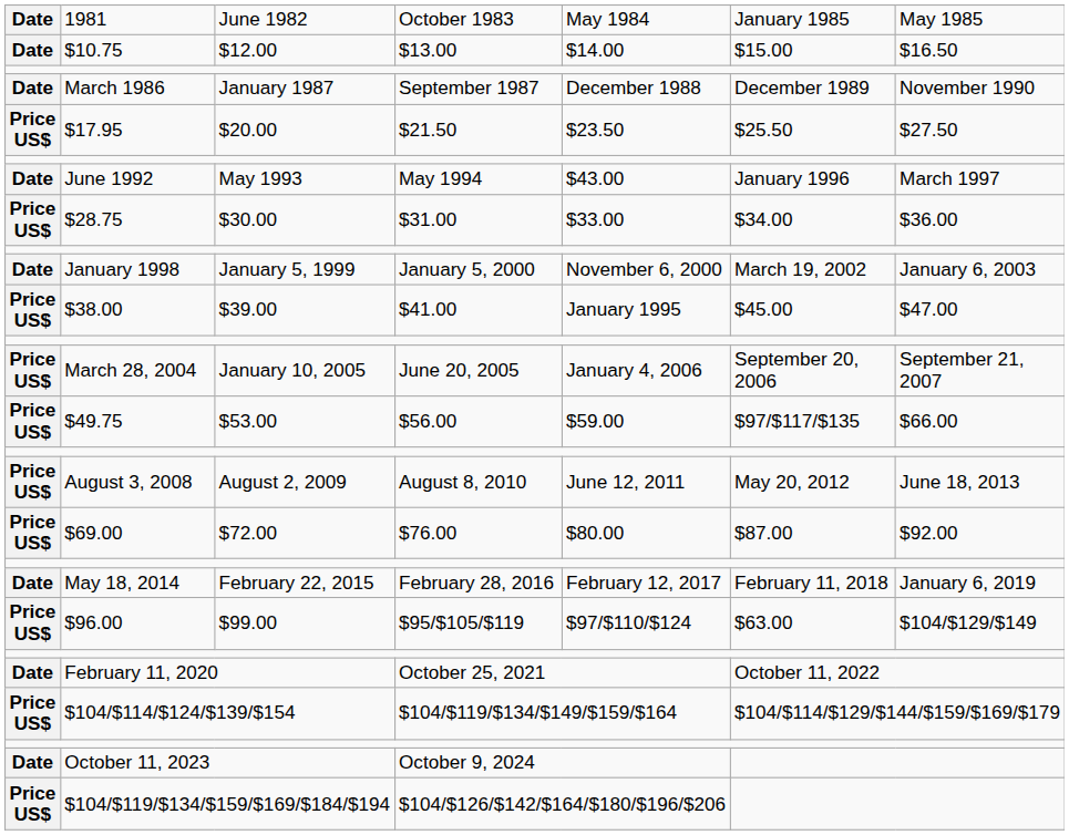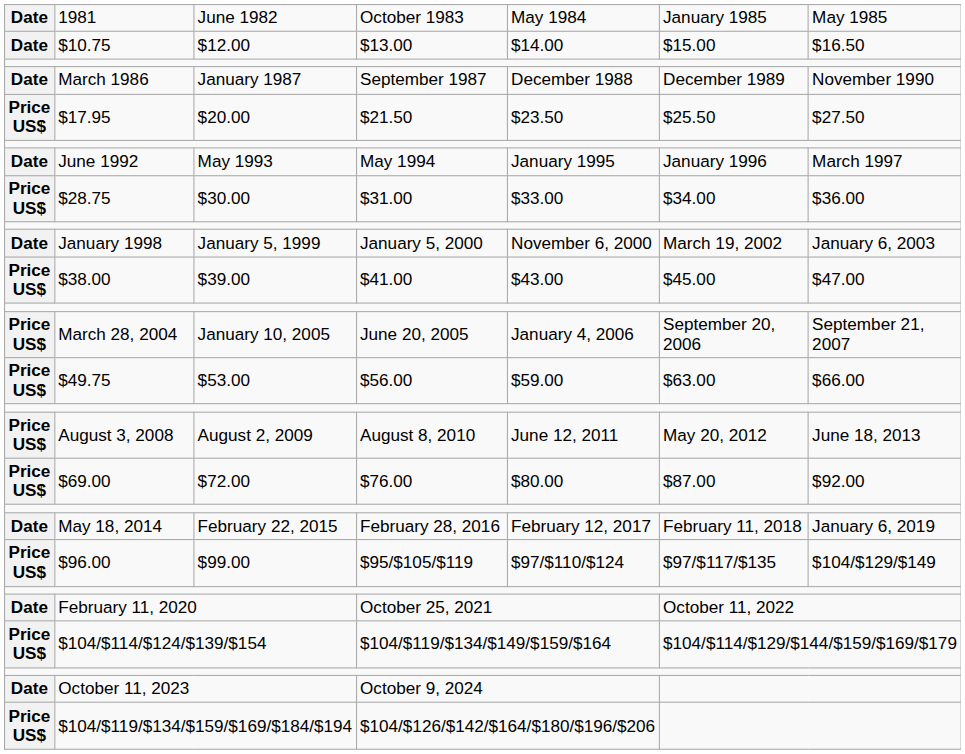June 1992 | column 5: $43.00 -> January 1995
$38.00 | column 5: January 1995 -> $43.00
$49.75 | column 6: $97/$117/$135 -> $63.00
$96.00 | column 6: $63.00 -> $97/$117/$135
